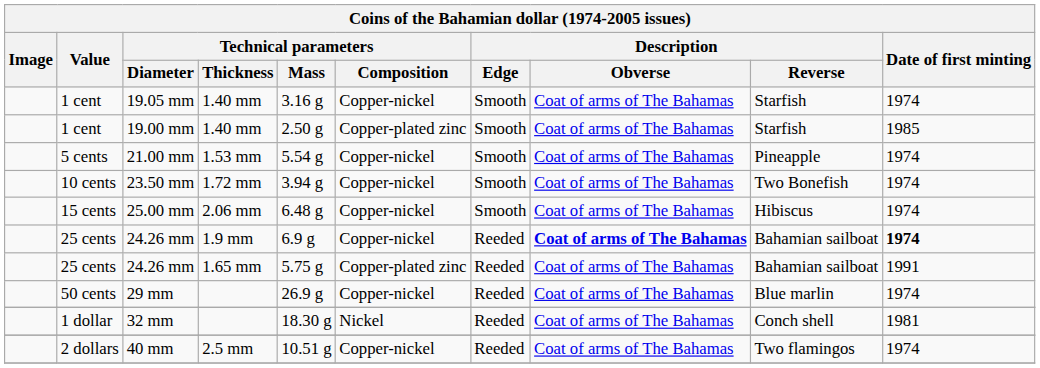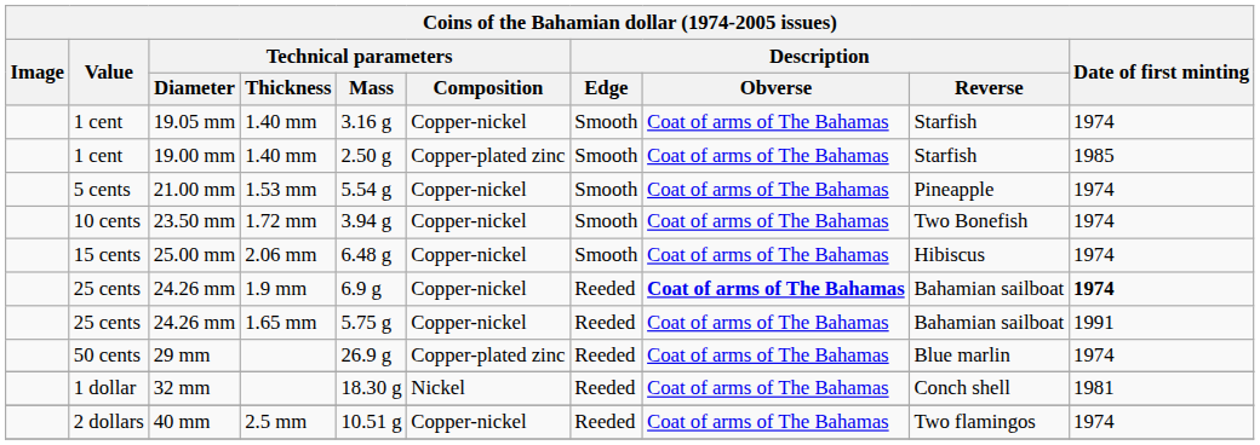24.26 mm / 1.65 mm | Technical parameters / Composition: Copper-plated zinc -> Copper-nickel
29 mm | Technical parameters / Composition: Copper-nickel -> Copper-plated zinc
